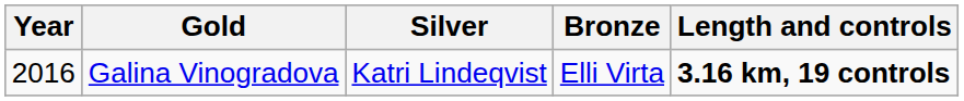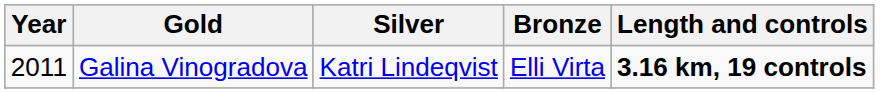Galina Vinogradova | Year: 2016 -> 2011
